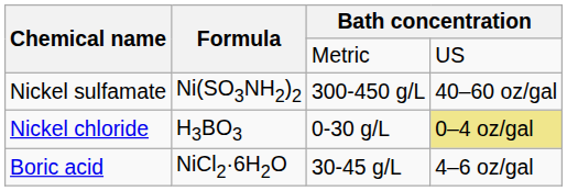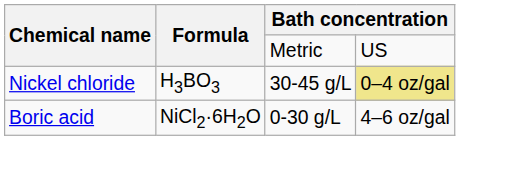- row: Nickel sulfamate | Ni(SO3NH2)2 | 300-450 g/L | 40–60 oz/gal
Nickel chloride | column 3: 0-30 g/L -> 30-45 g/L
Boric acid | column 3: 30-45 g/L -> 0-30 g/L
